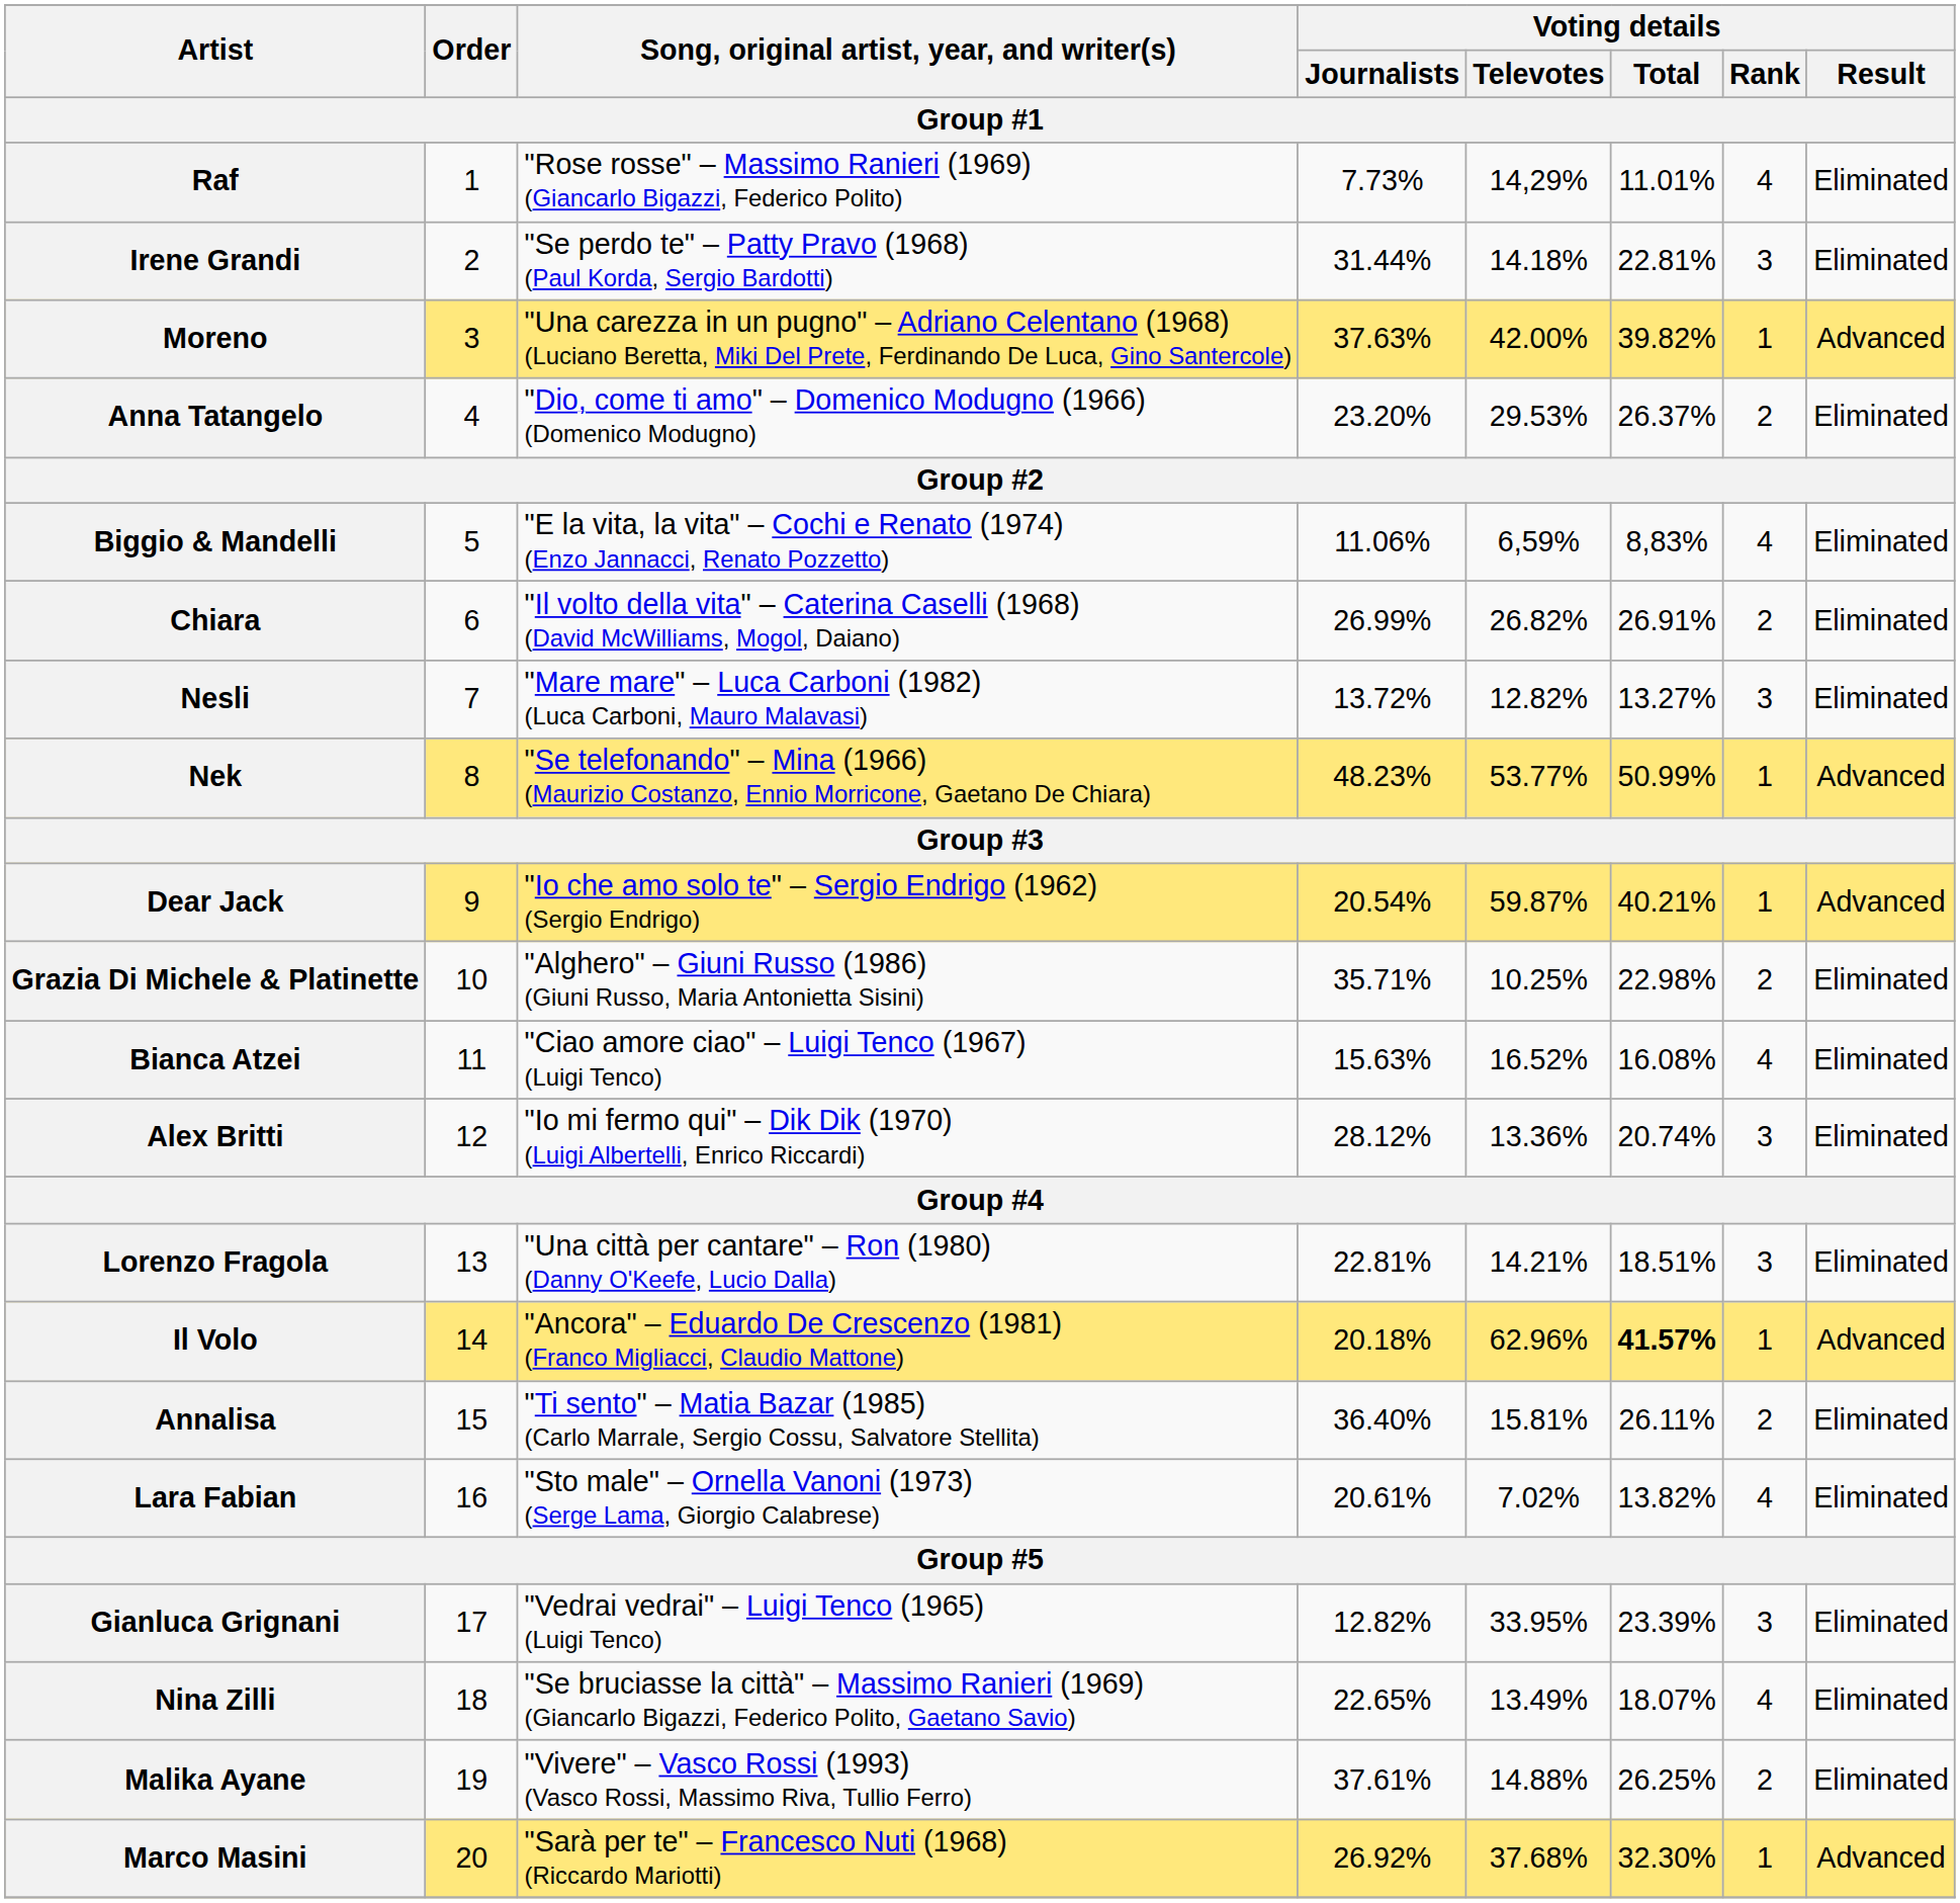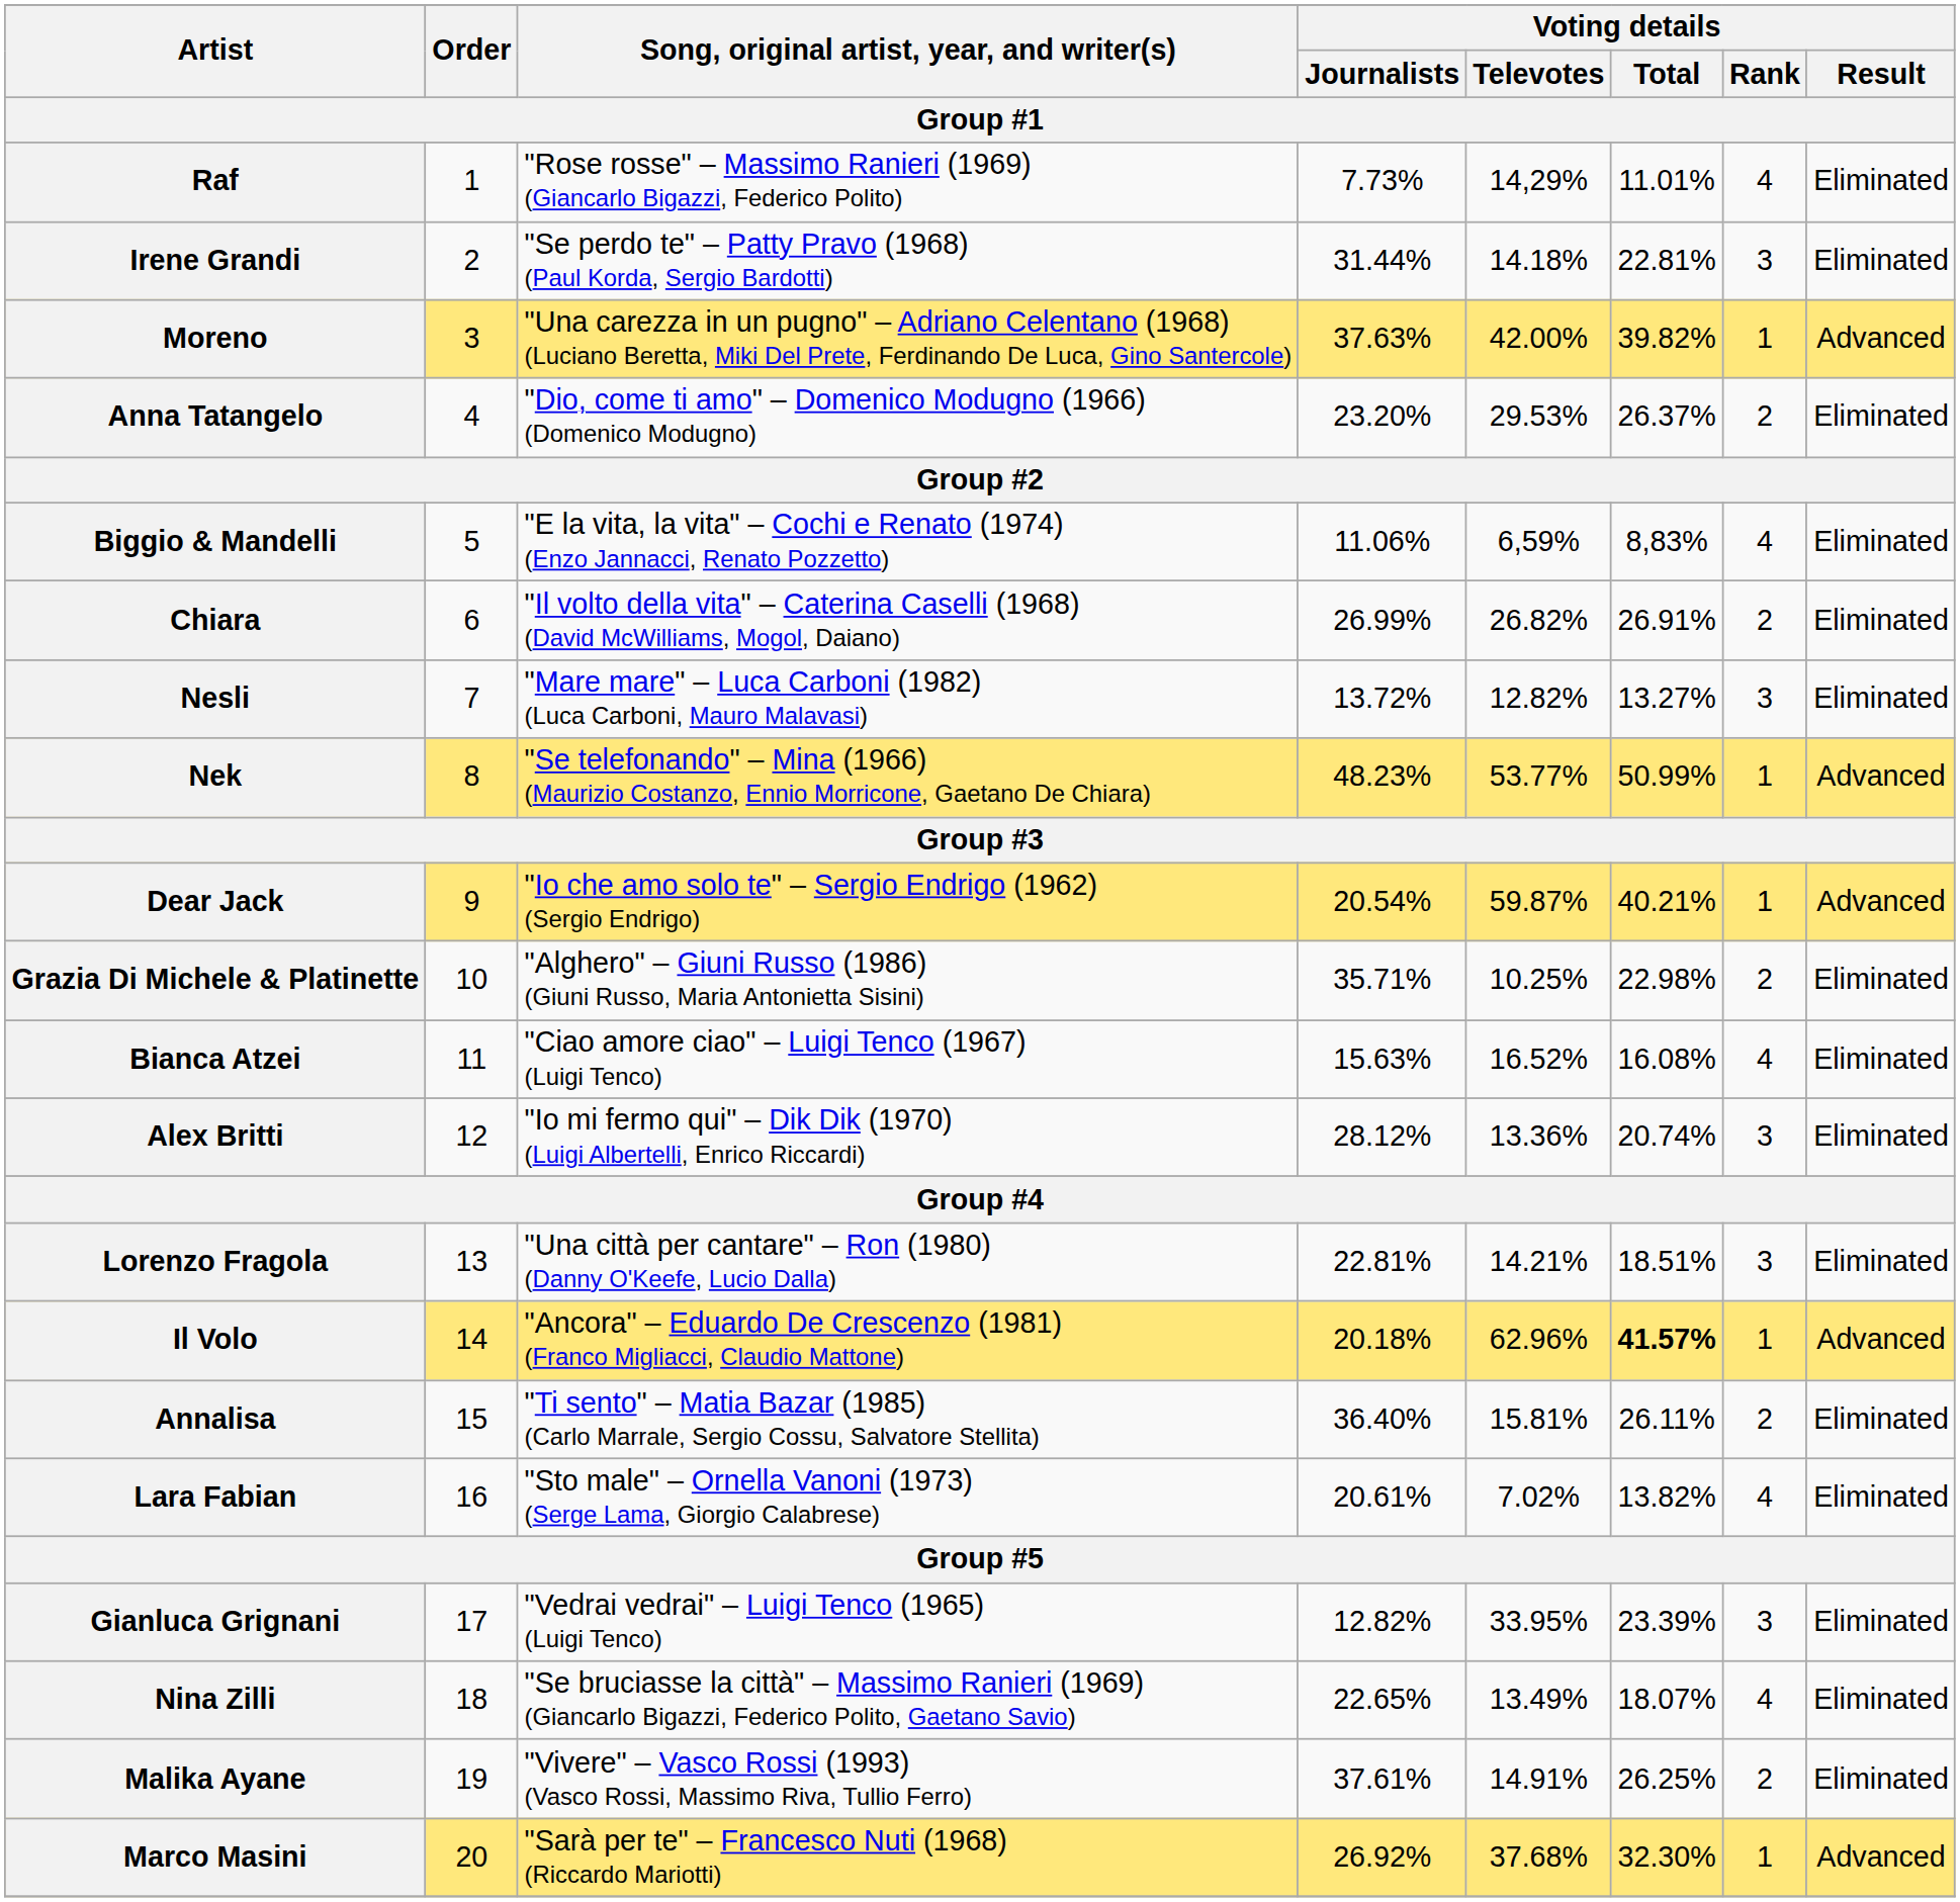Malika Ayane | Voting details / Televotes: 14.88% -> 14.91%
